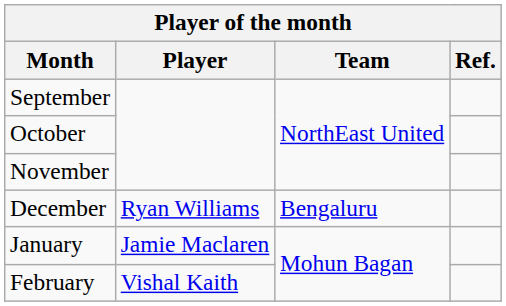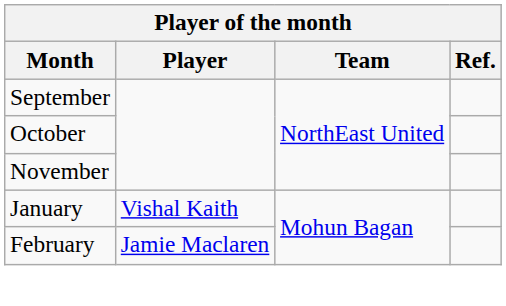- row: December | Ryan Williams | Bengaluru
January | Player: Jamie Maclaren -> Vishal Kaith
February | Player: Vishal Kaith -> Jamie Maclaren
